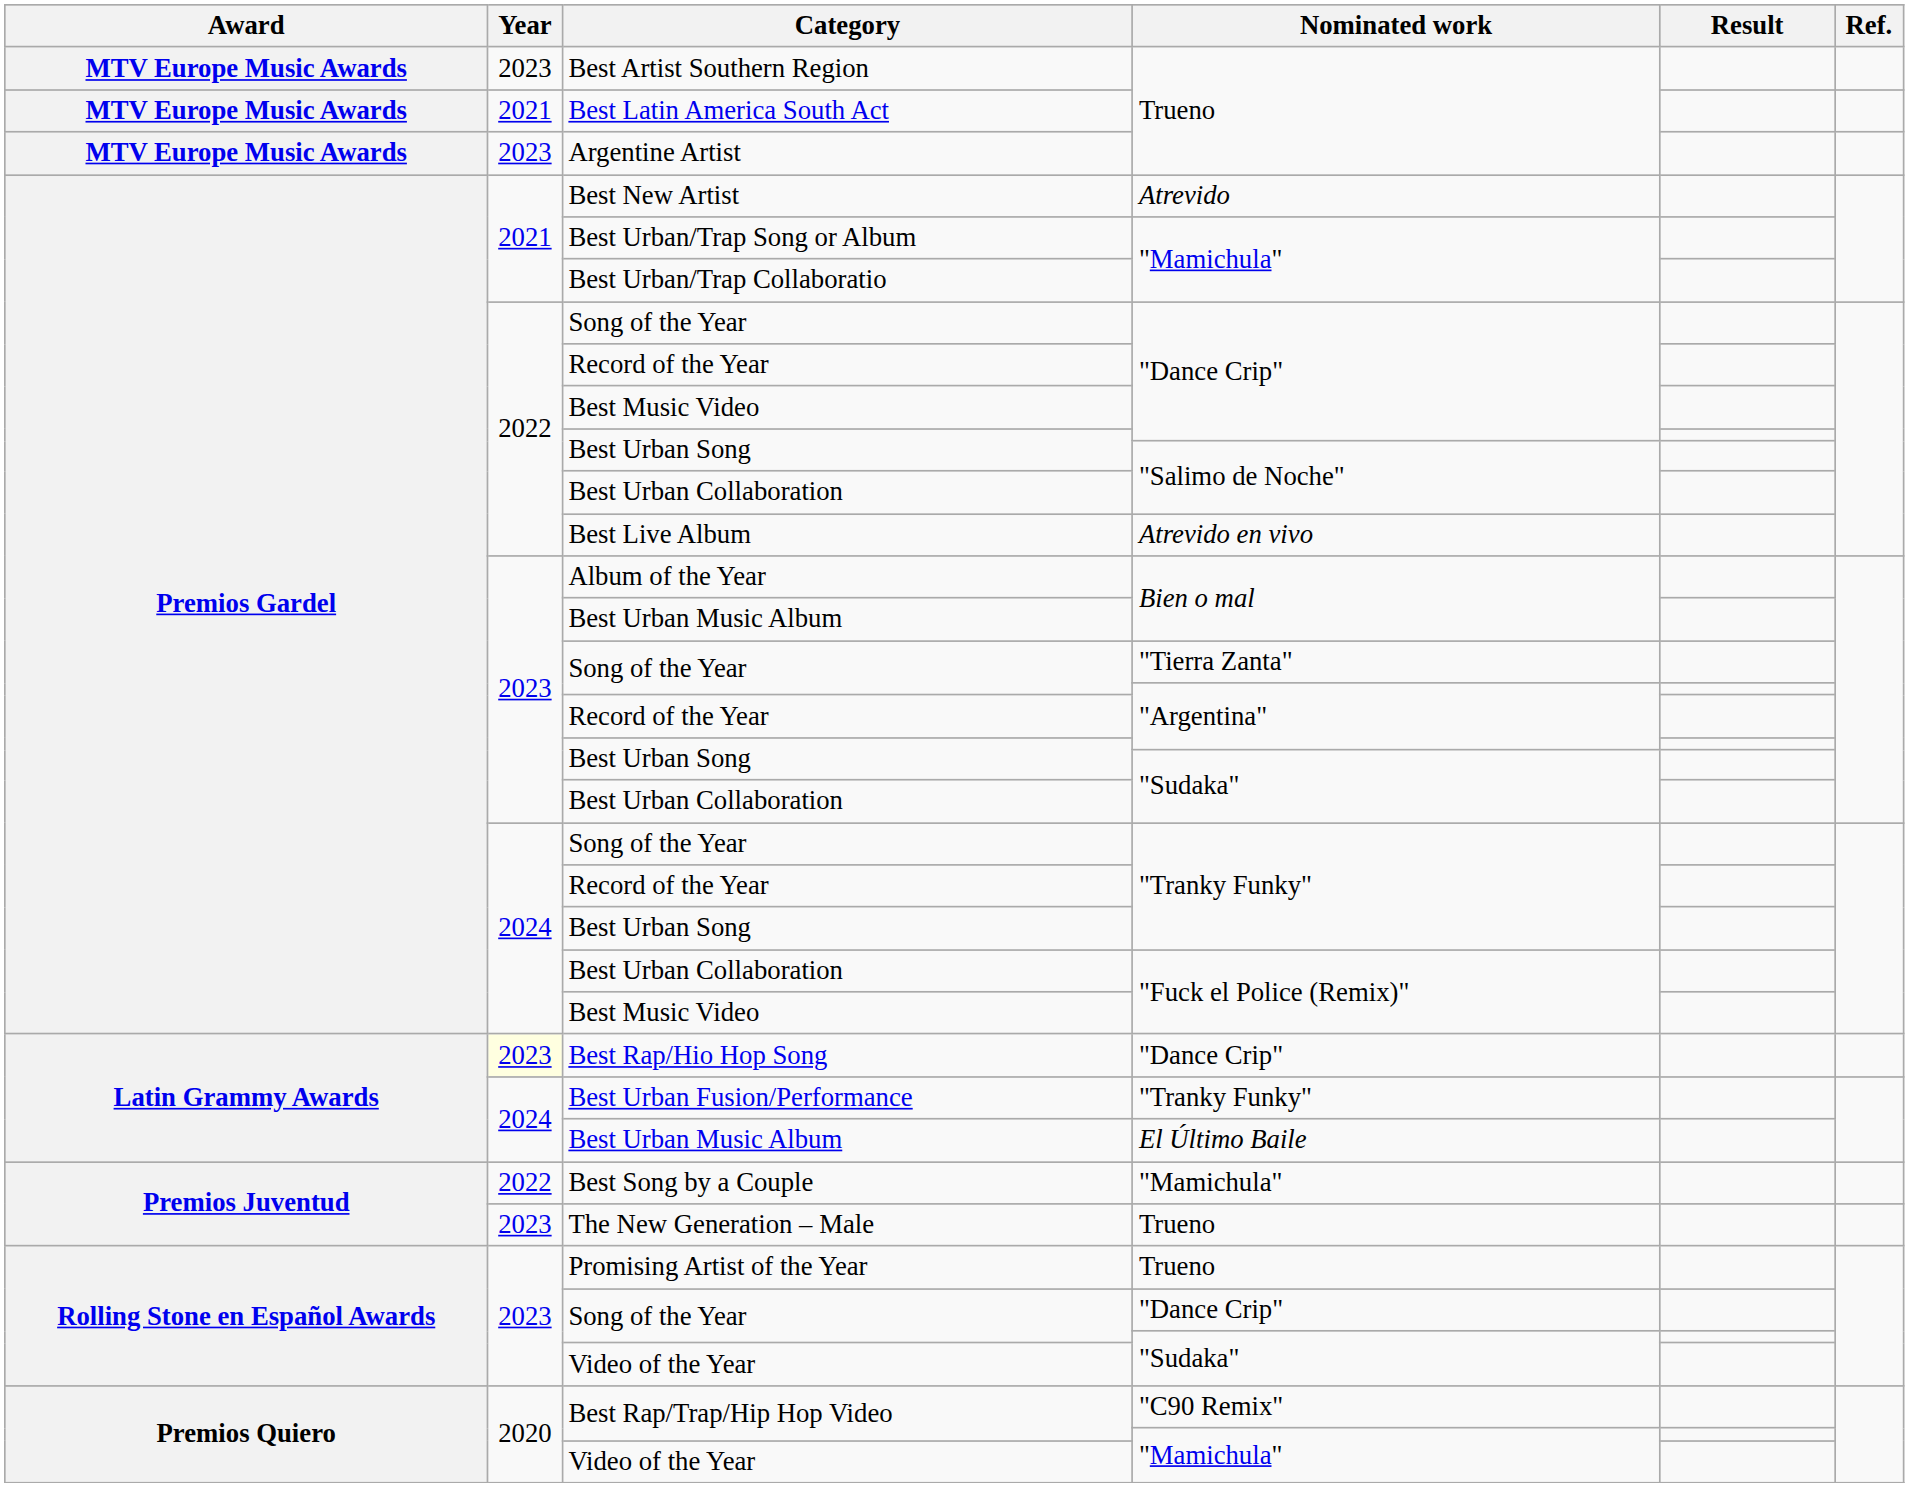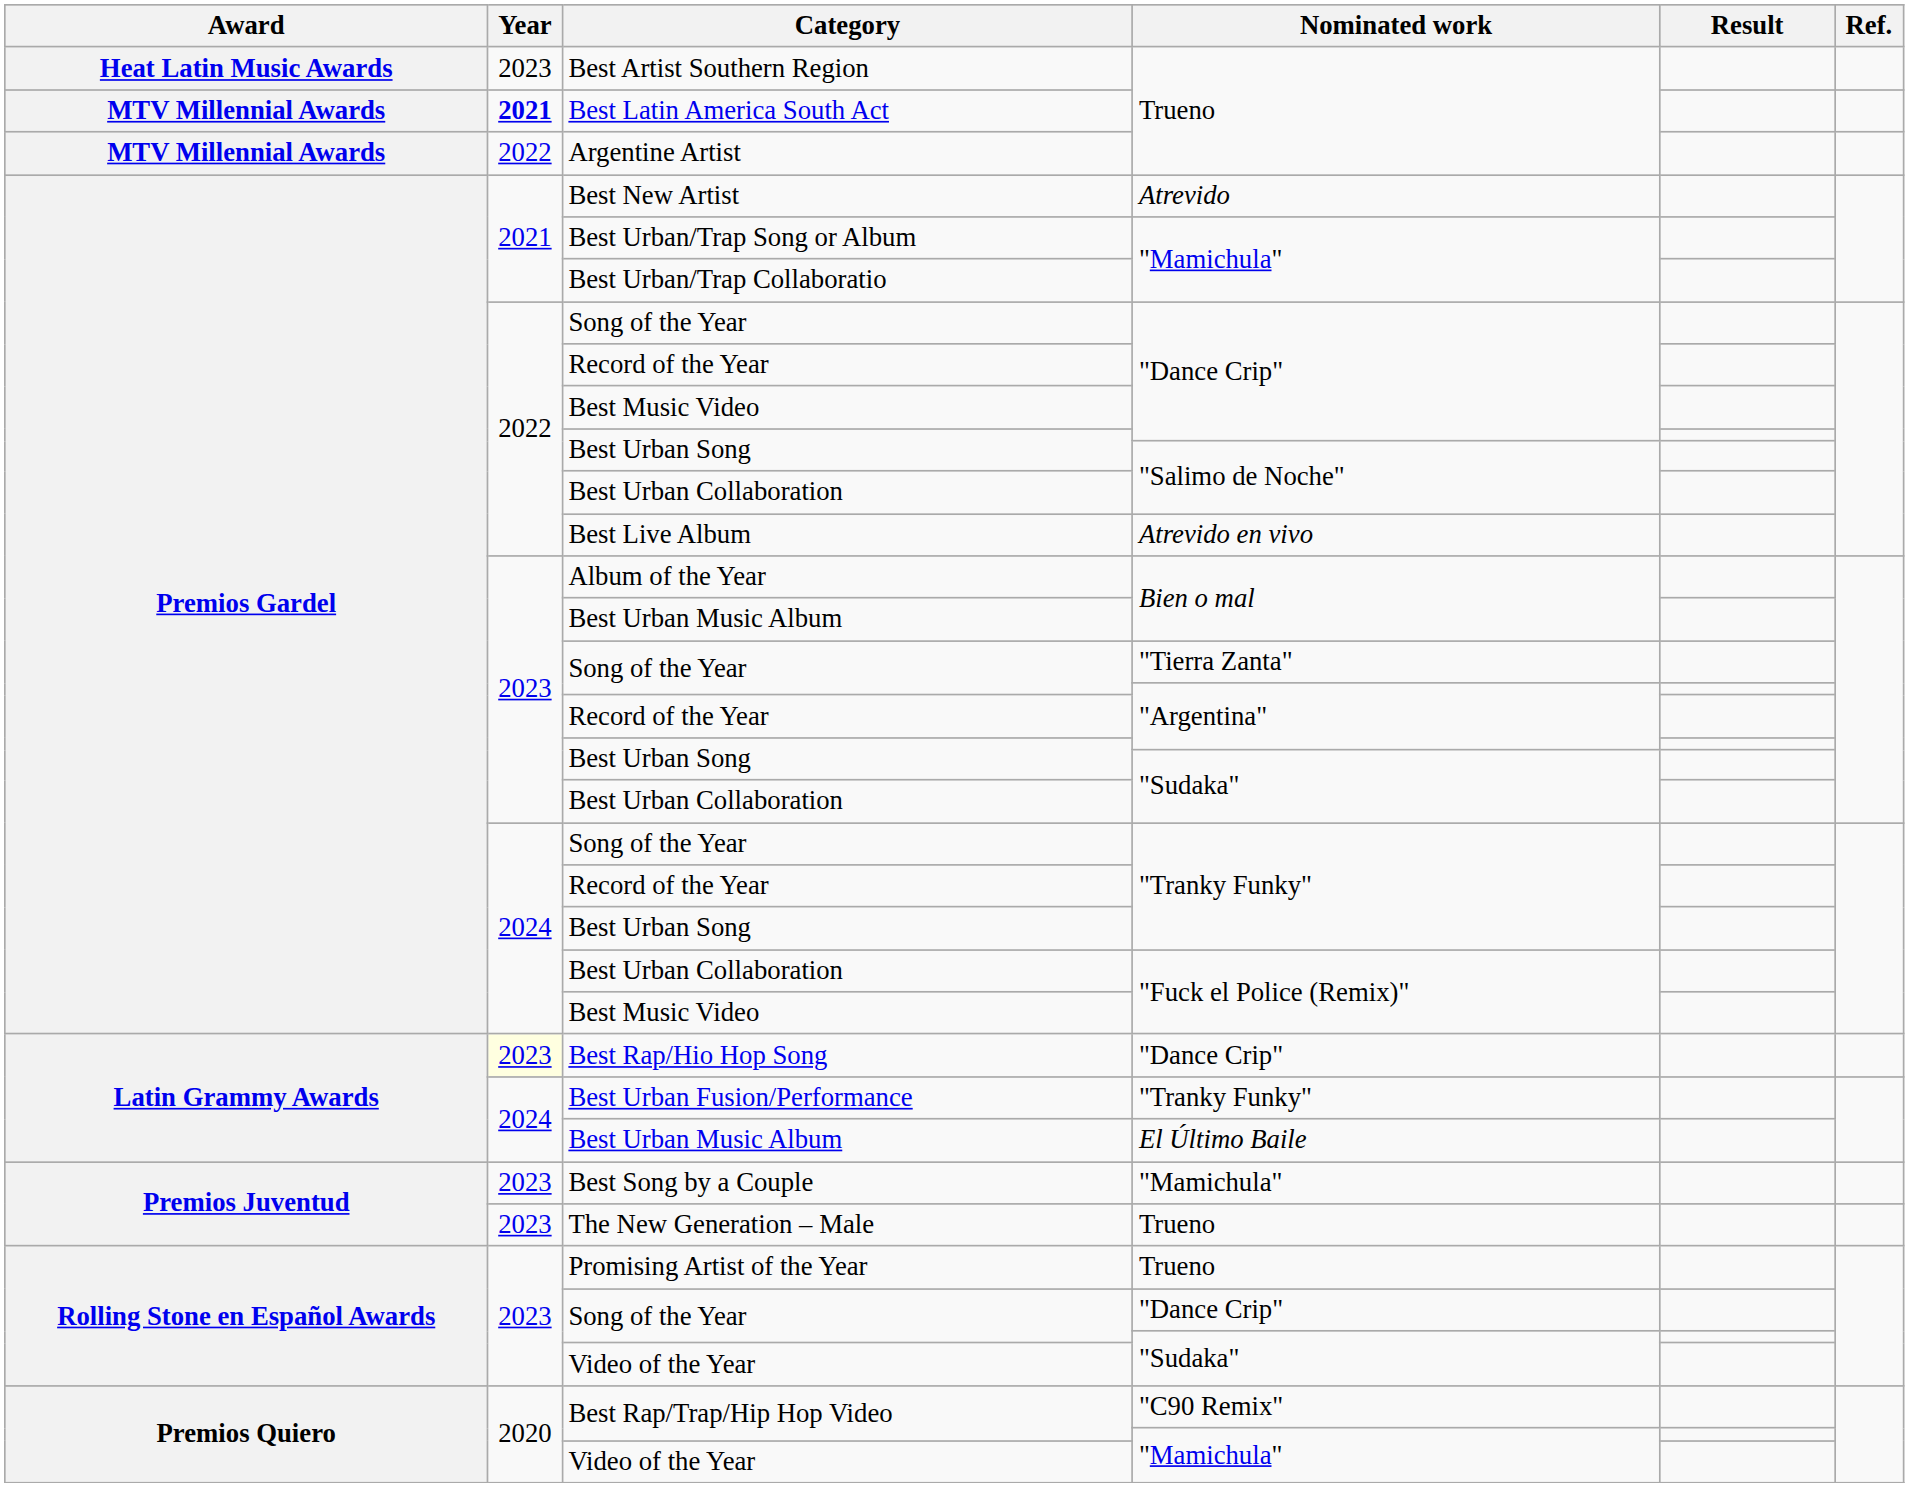Best Artist Southern Region | Award: MTV Europe Music Awards -> Heat Latin Music Awards
Best Latin America South Act | Award: MTV Europe Music Awards -> MTV Millennial Awards
Best Latin America South Act | Year: normal -> bold
Argentine Artist | Award: MTV Europe Music Awards -> MTV Millennial Awards
Argentine Artist | Year: 2023 -> 2022
Best Song by a Couple | Year: 2022 -> 2023
